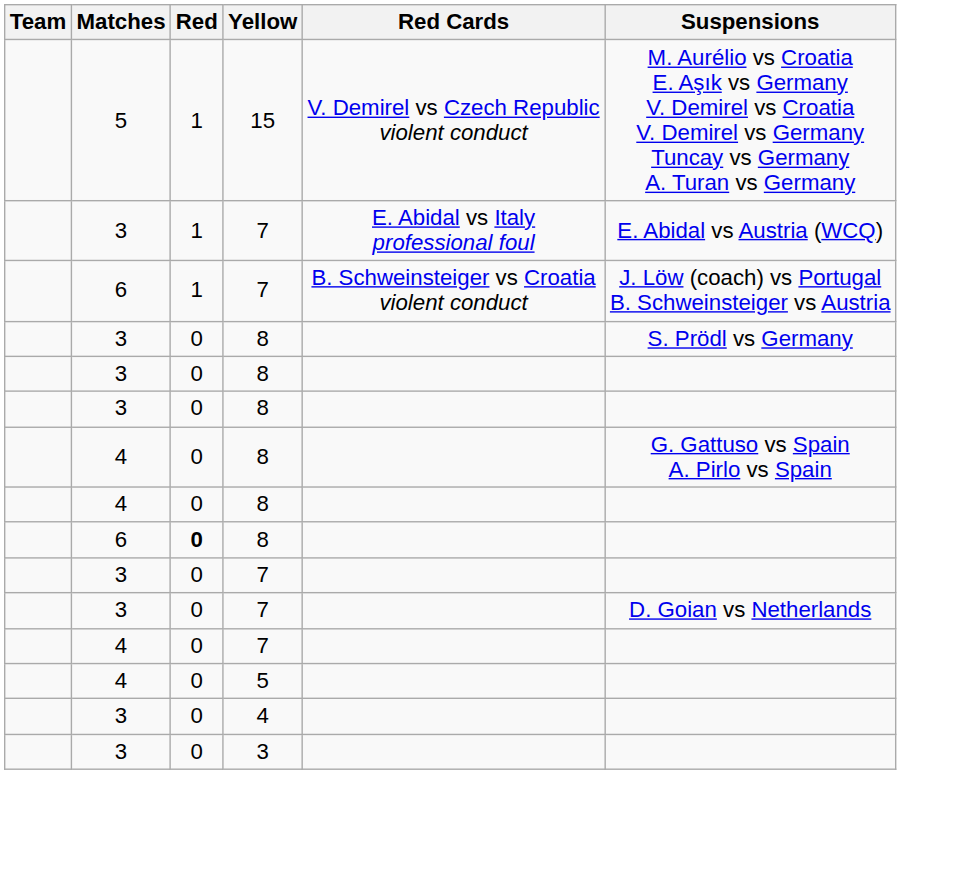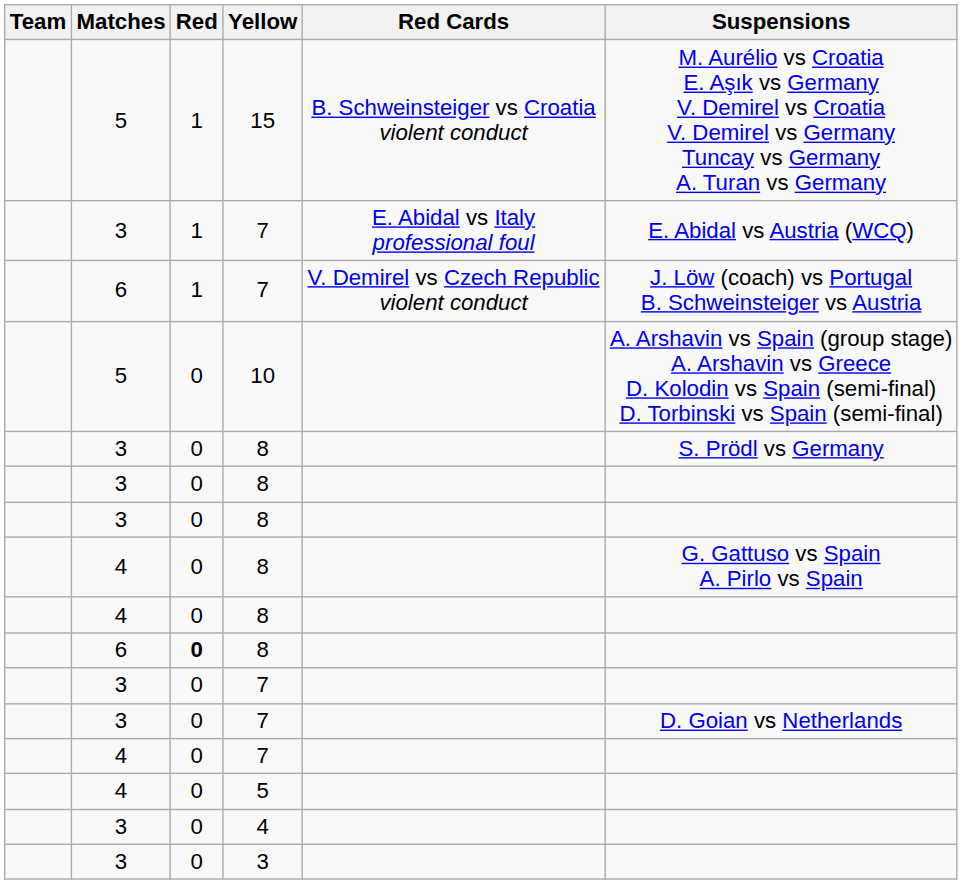15 | Red Cards: V. Demirel vs Czech Republic violent conduct -> B. Schweinsteiger vs Croatia violent conduct
6 / 7 | Red Cards: B. Schweinsteiger vs Croatia violent conduct -> V. Demirel vs Czech Republic violent conduct
+ row: 5 | 0 | 10 | A. Arshavin vs Spain (group stage) A. Arshavin vs Greece D. Kolodin vs Spain (semi-final) D. Torbinski vs Spain (semi-final)
